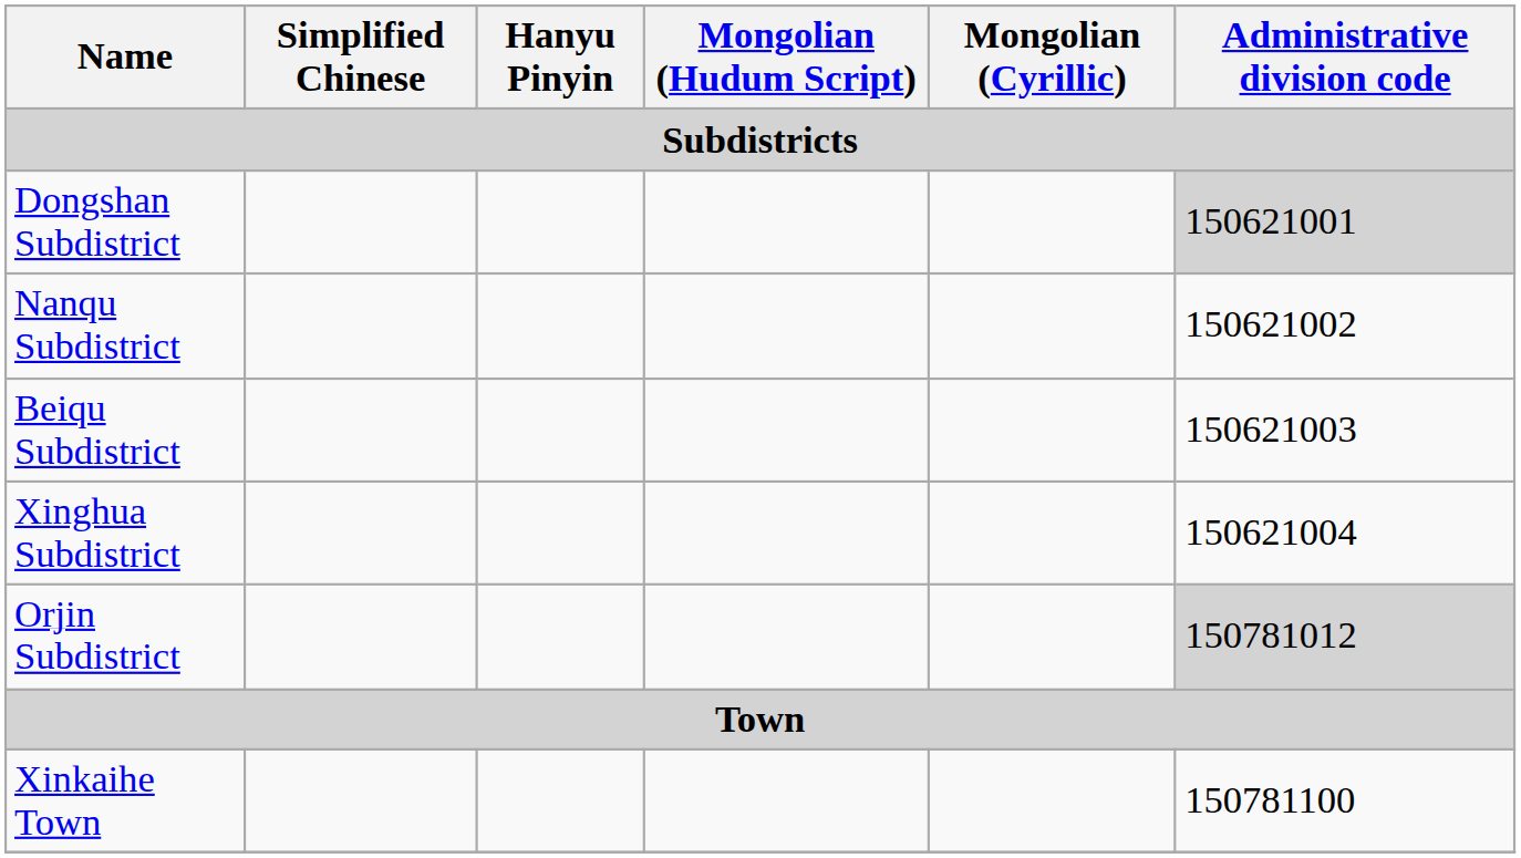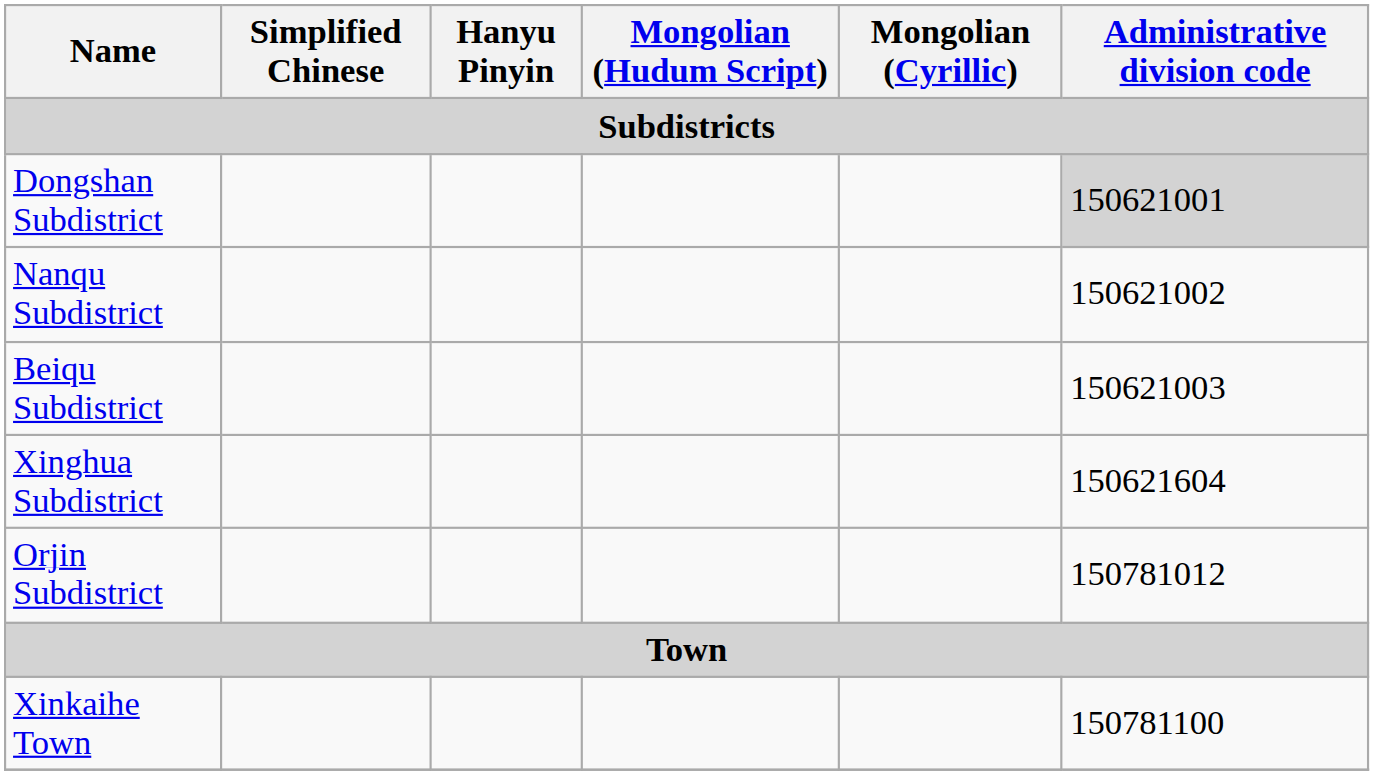Xinghua Subdistrict | Administrative division code: 150621004 -> 150621604
Orjin Subdistrict | Administrative division code: lightgrey background -> no background
